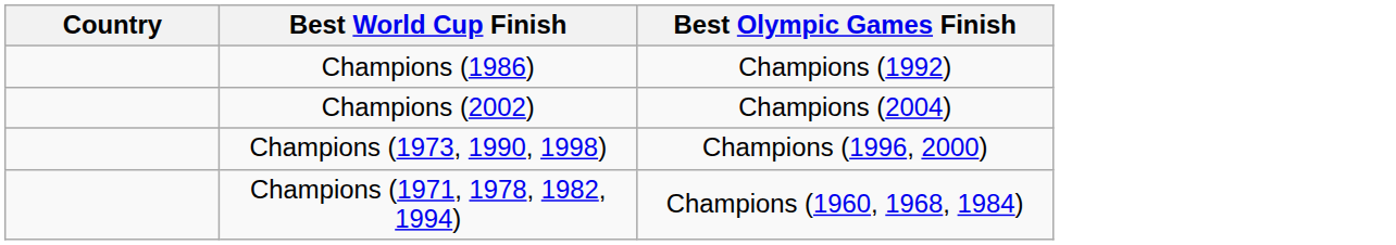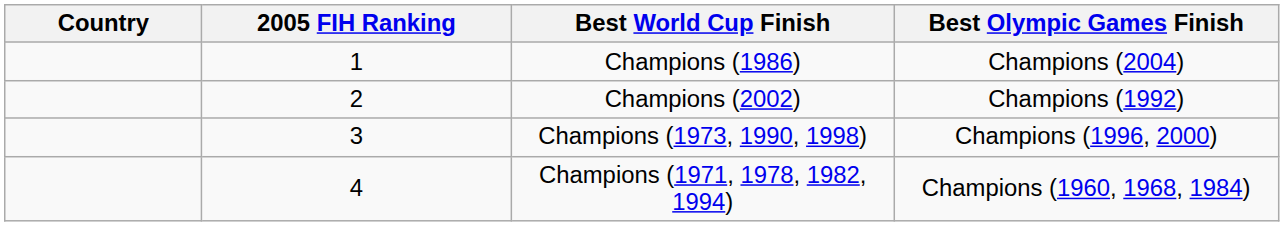+ column: 2005 FIH Ranking | 1 | 2 | 3 | 4
Champions (1986) | Best Olympic Games Finish: Champions (1992) -> Champions (2004)
Champions (2002) | Best Olympic Games Finish: Champions (2004) -> Champions (1992)
